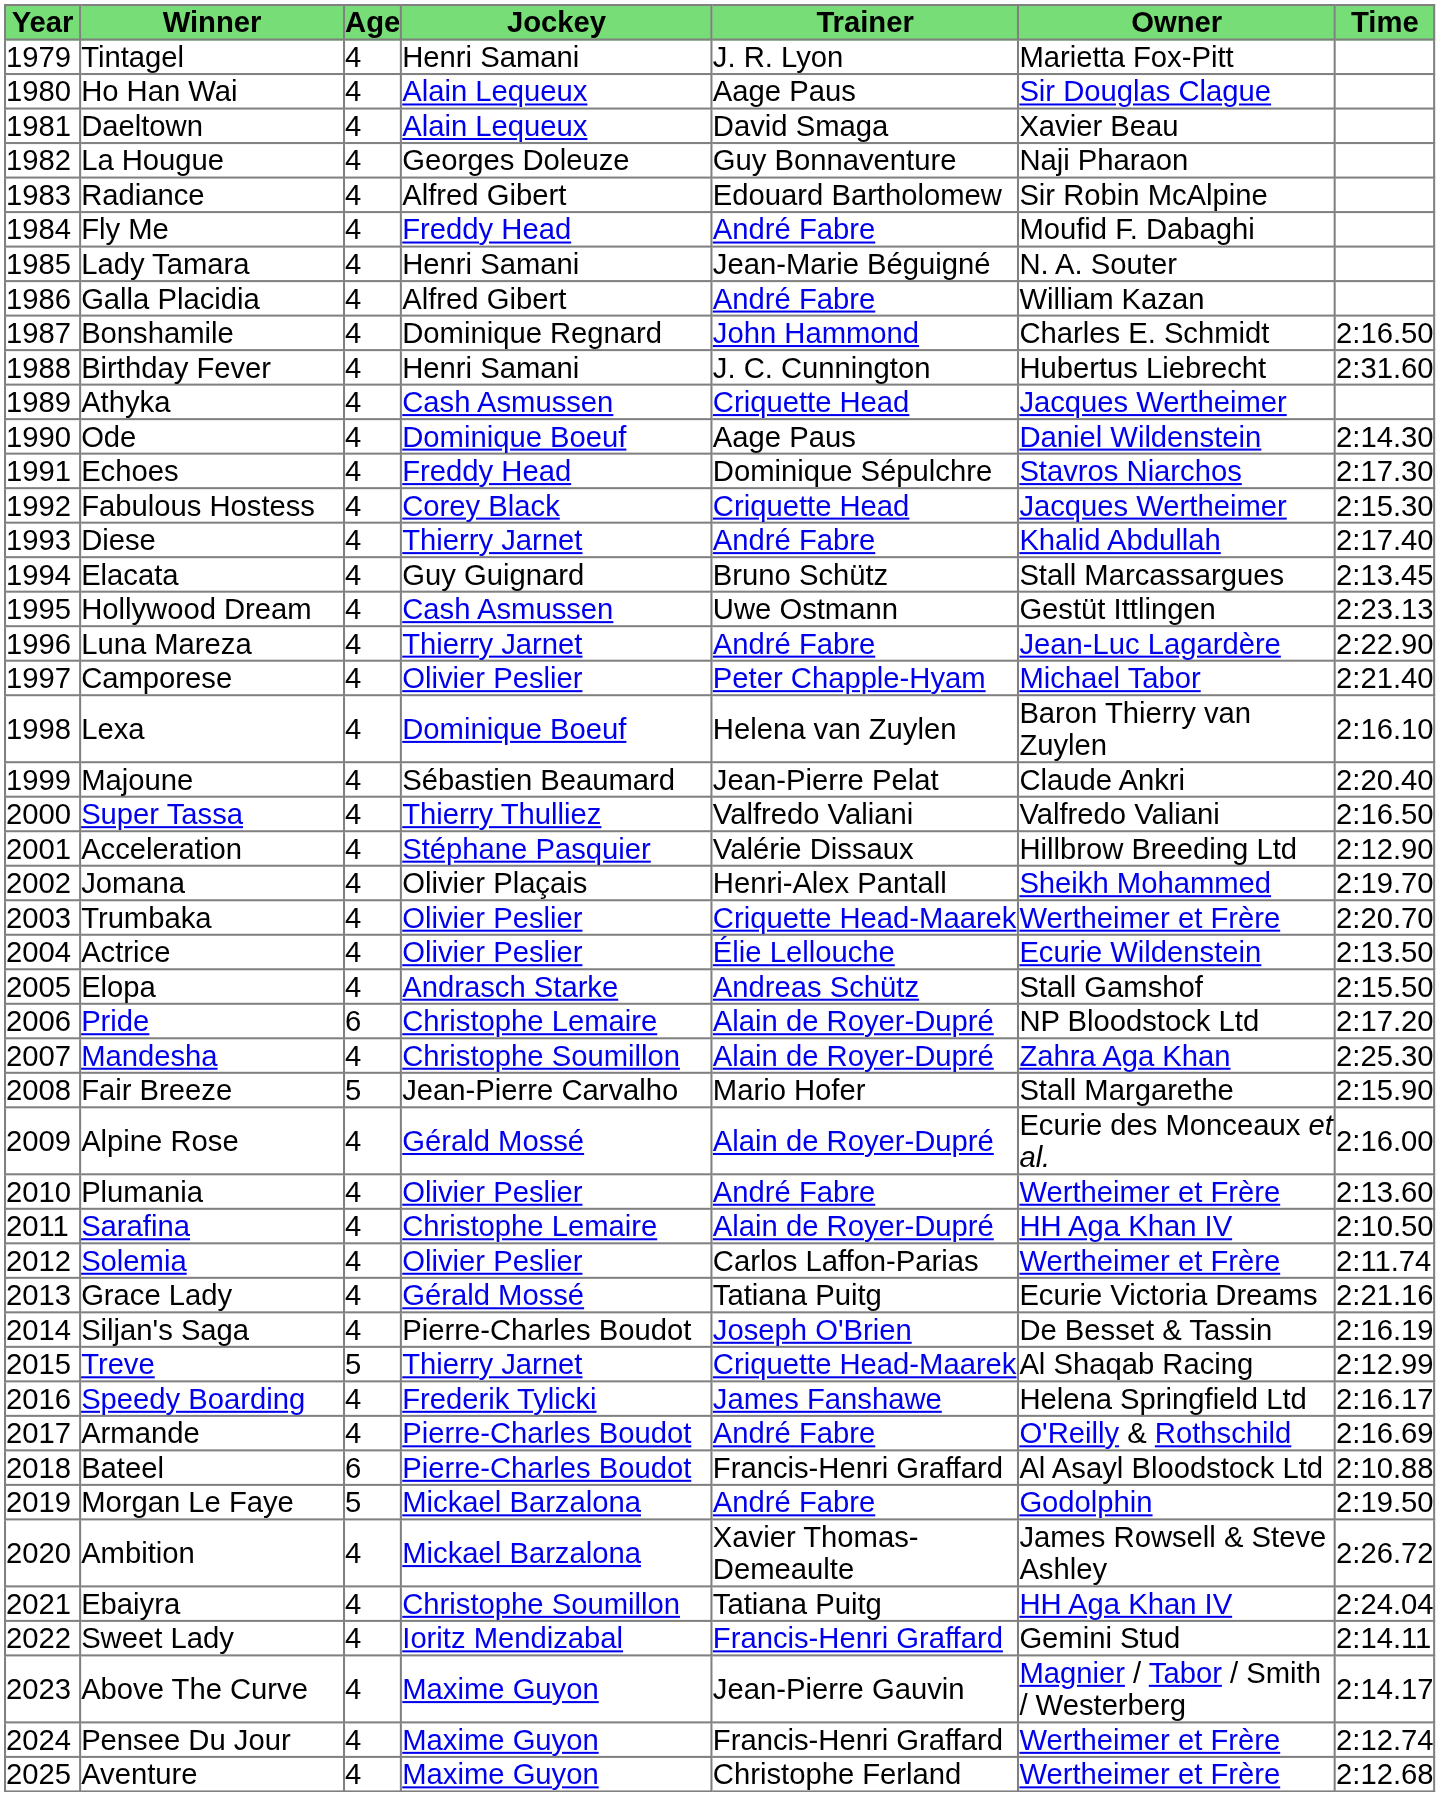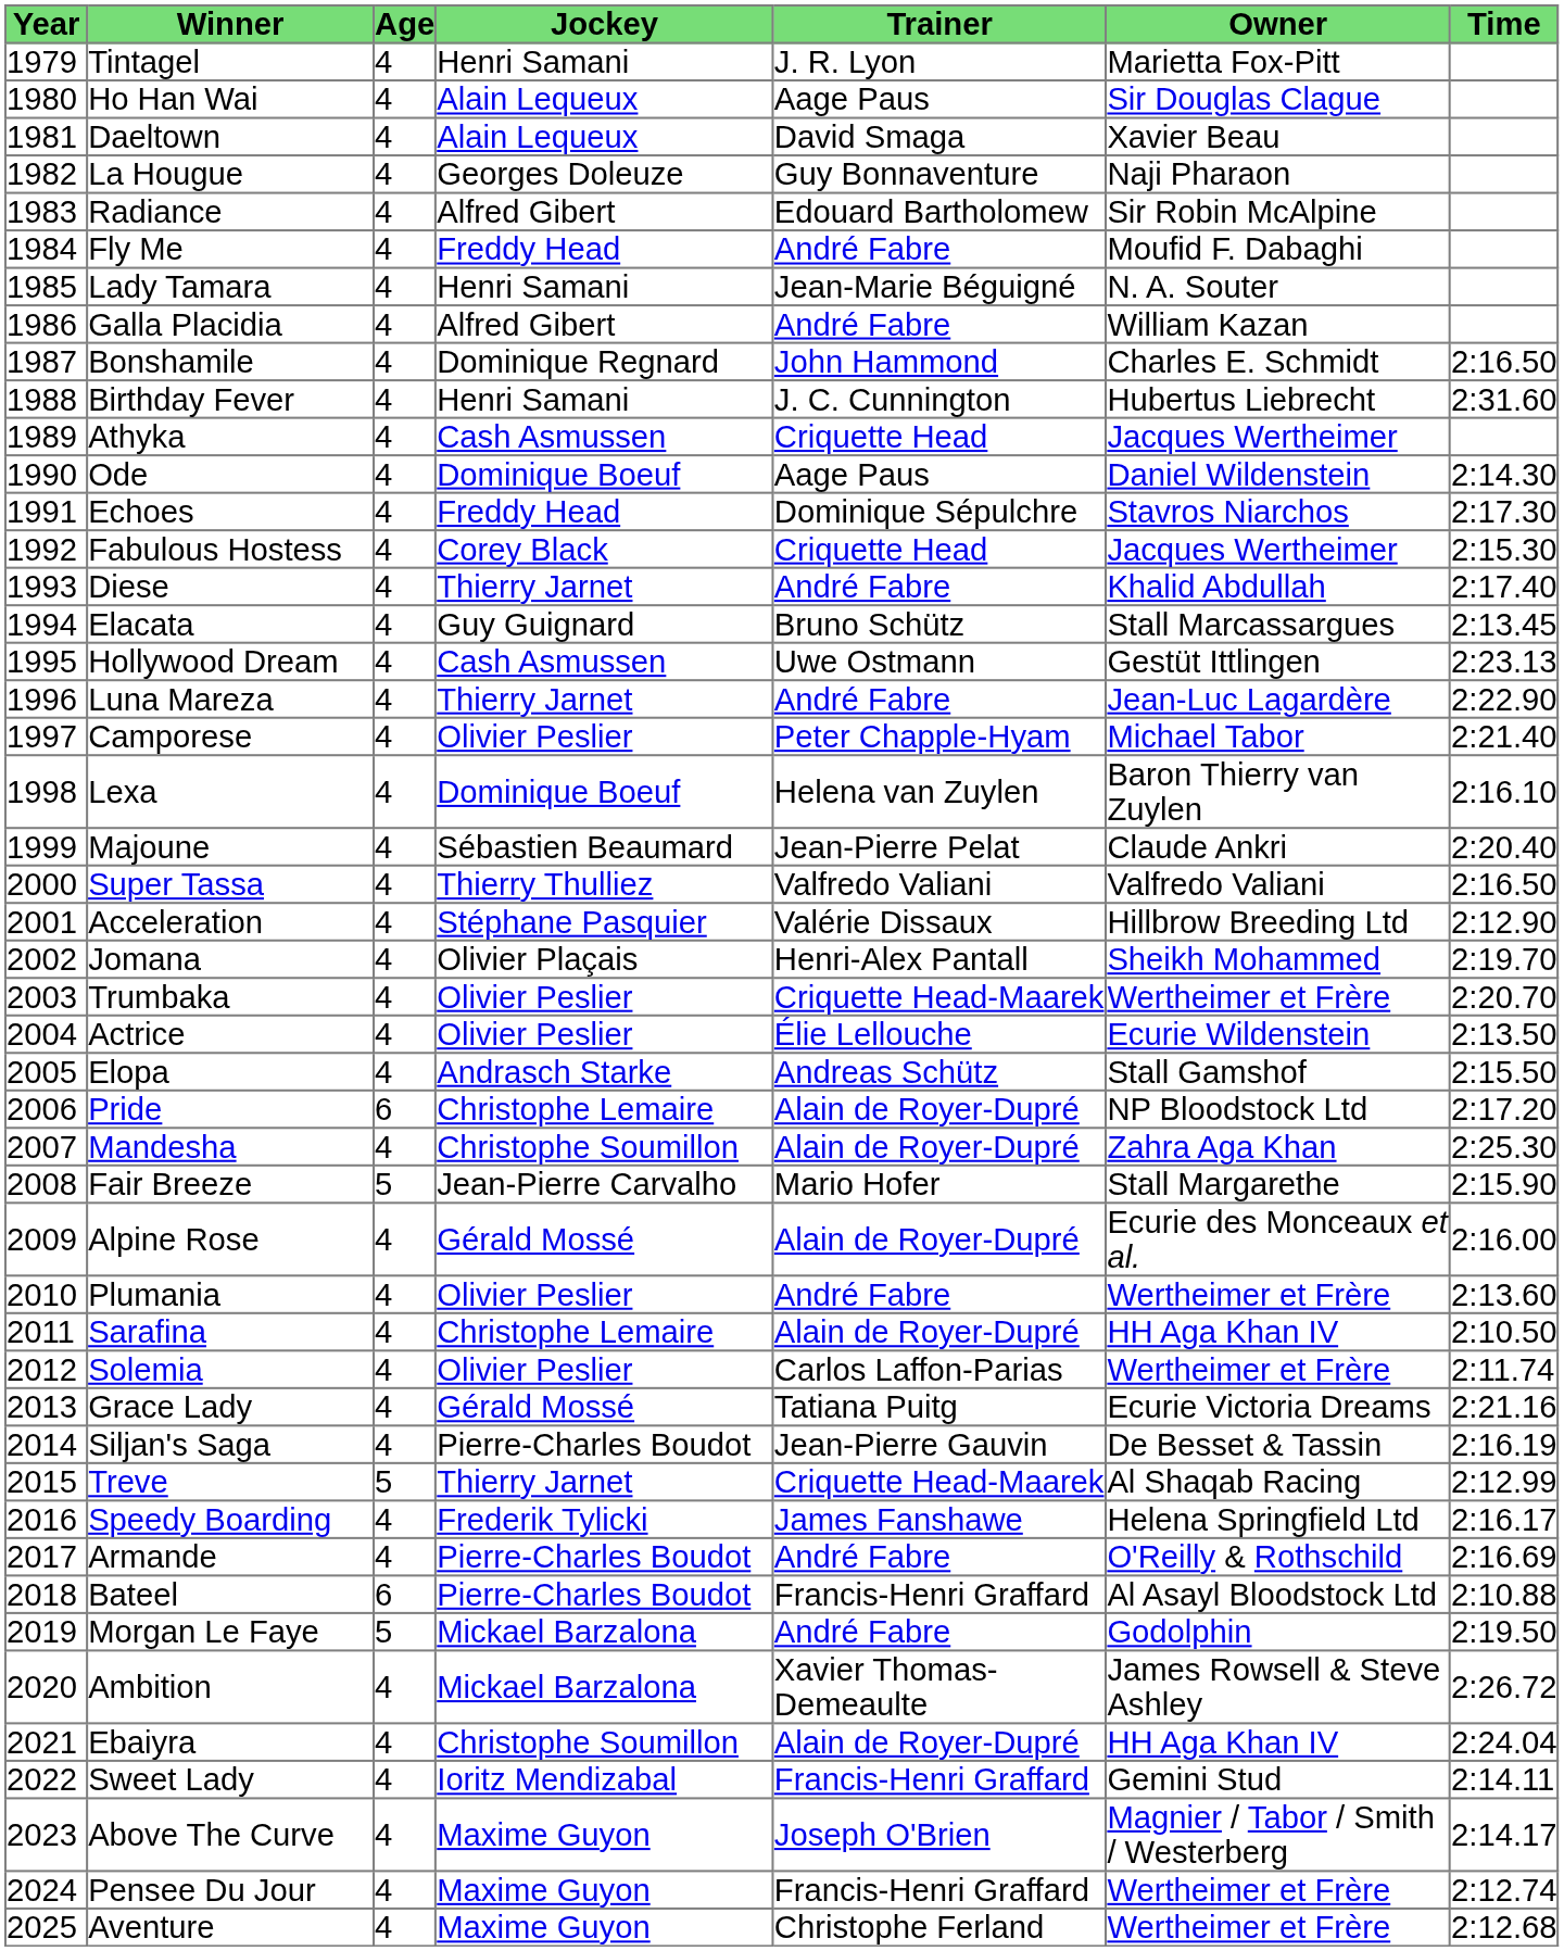Siljan's Saga | Trainer: Joseph O'Brien -> Jean-Pierre Gauvin
Ebaiyra | Trainer: Tatiana Puitg -> Alain de Royer-Dupré
Above The Curve | Trainer: Jean-Pierre Gauvin -> Joseph O'Brien
